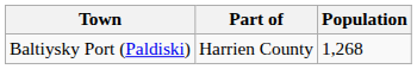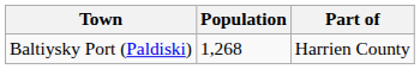columns swapped: Population <-> Part of
